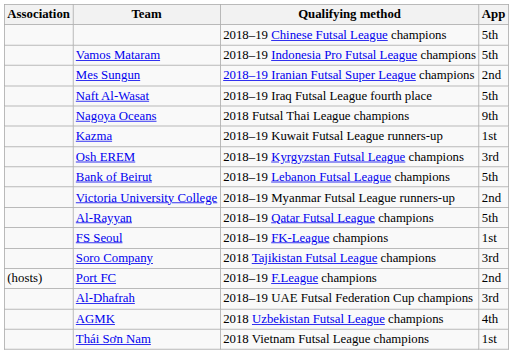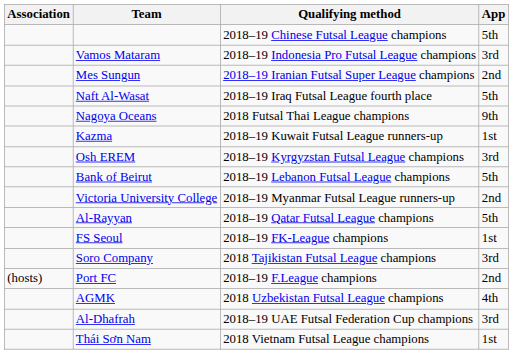Vamos Mataram | App: 5th -> 3rd
rows swapped: Al-Dhafrah <-> AGMK
